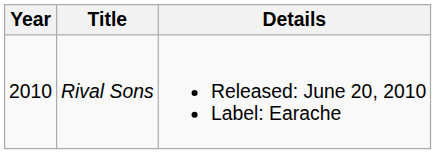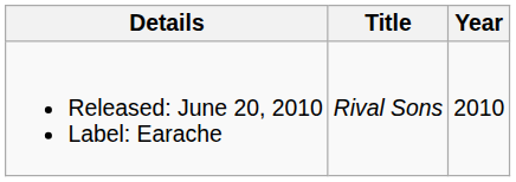columns swapped: Year <-> Details
